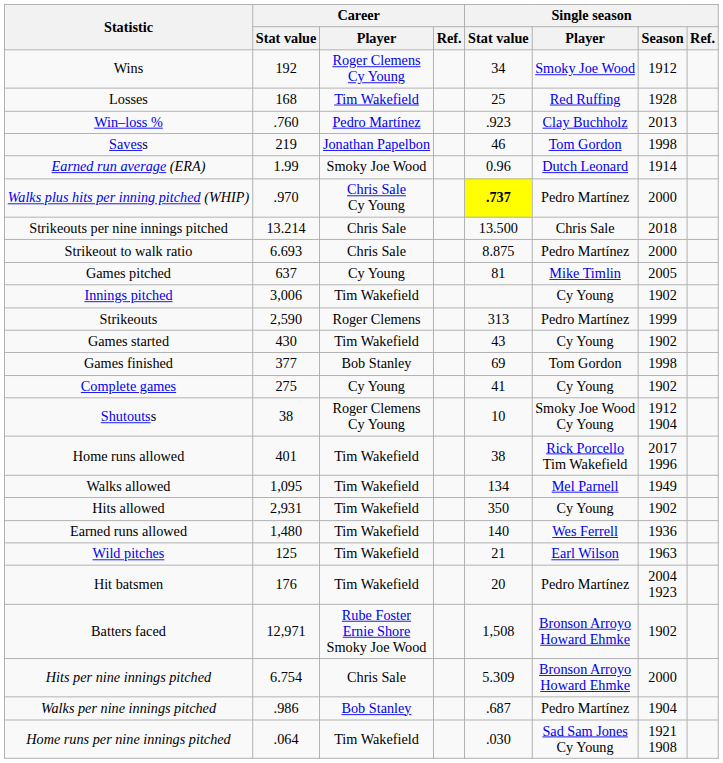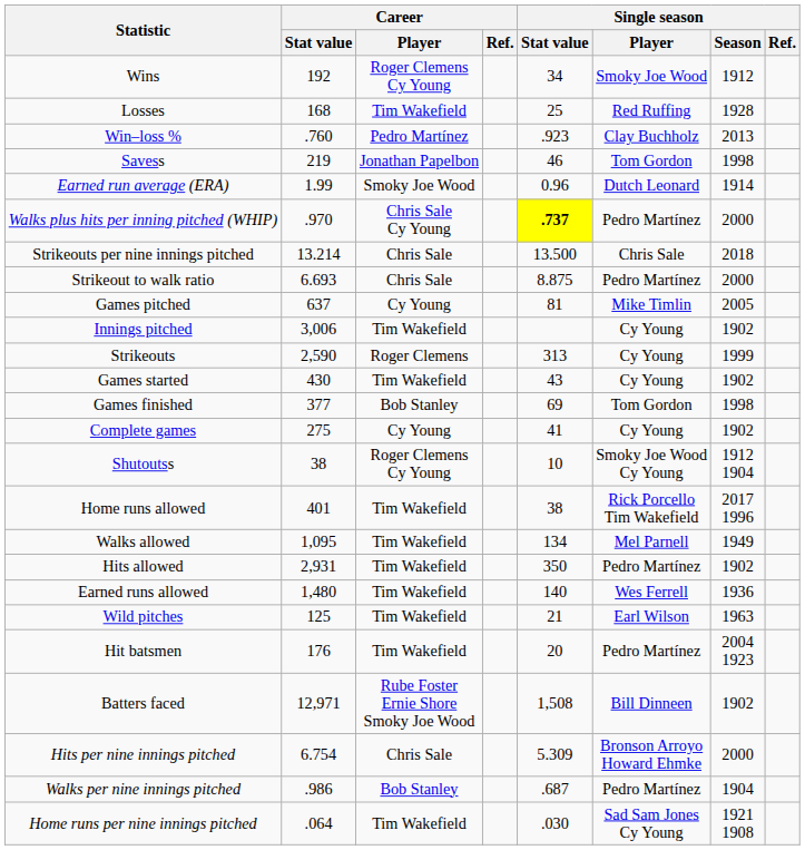Strikeouts | Single season / Player: Pedro Martínez -> Cy Young
Hits allowed | Single season / Player: Cy Young -> Pedro Martínez
Batters faced | Single season / Player: Bronson Arroyo Howard Ehmke -> Bill Dinneen
